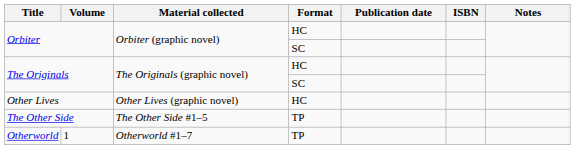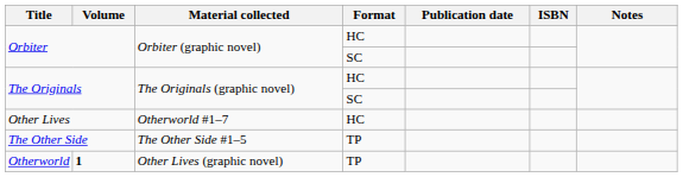Other Lives | Material collected: Other Lives (graphic novel) -> Otherworld #1–7
Otherworld | Volume: normal -> bold
Otherworld | Material collected: Otherworld #1–7 -> Other Lives (graphic novel)
